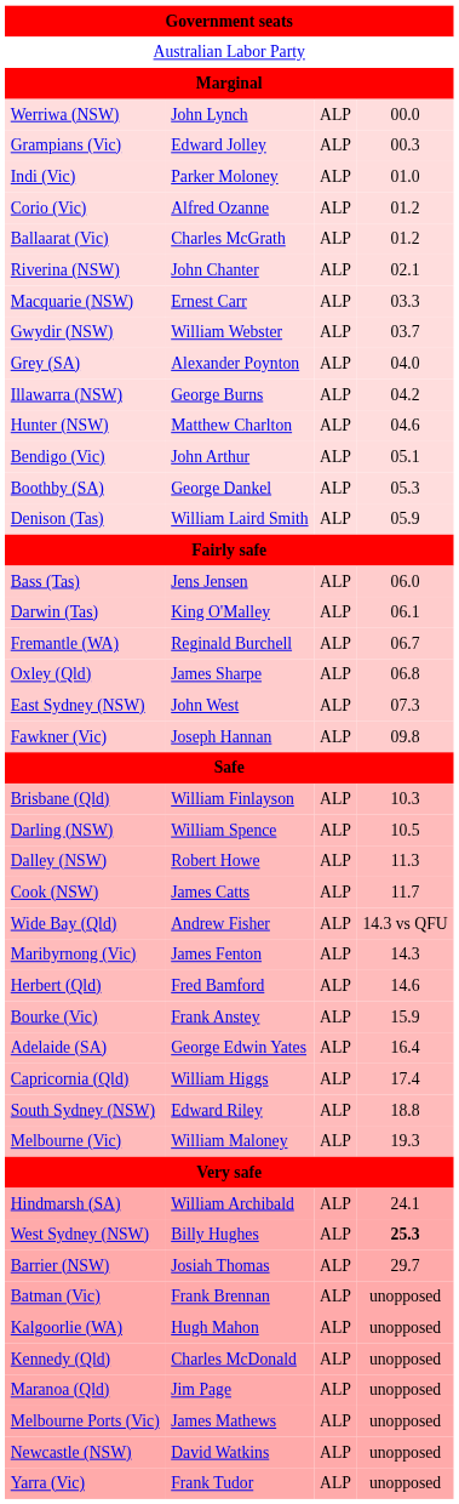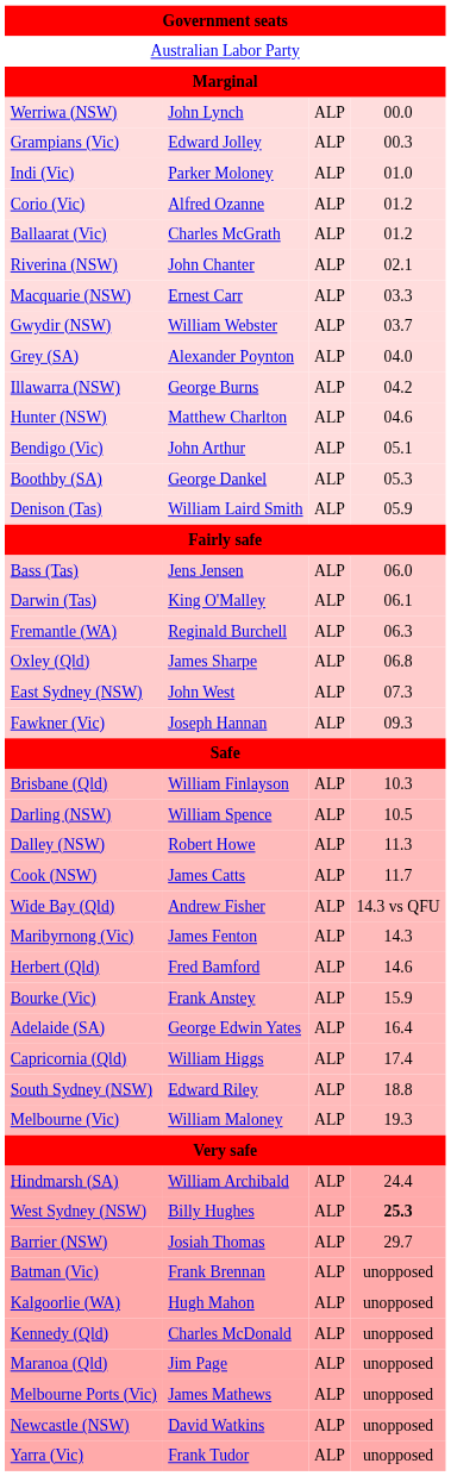Fremantle (WA) | column 4: 06.7 -> 06.3
Fawkner (Vic) | column 4: 09.8 -> 09.3
Hindmarsh (SA) | column 4: 24.1 -> 24.4
